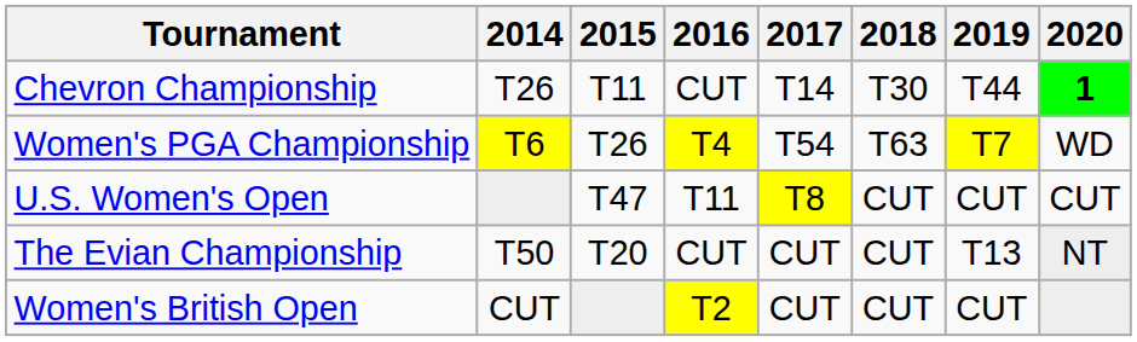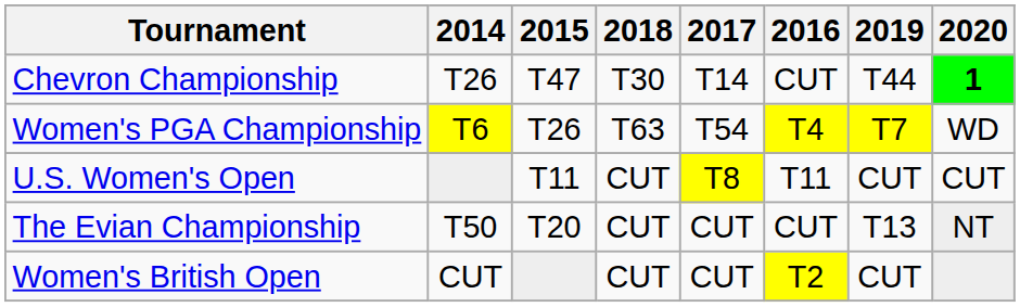columns swapped: 2016 <-> 2018
Chevron Championship | 2015: T11 -> T47
U.S. Women's Open | 2015: T47 -> T11
